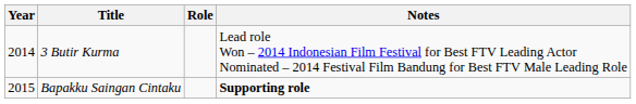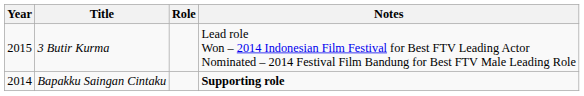3 Butir Kurma | Year: 2014 -> 2015
Bapakku Saingan Cintaku | Year: 2015 -> 2014
